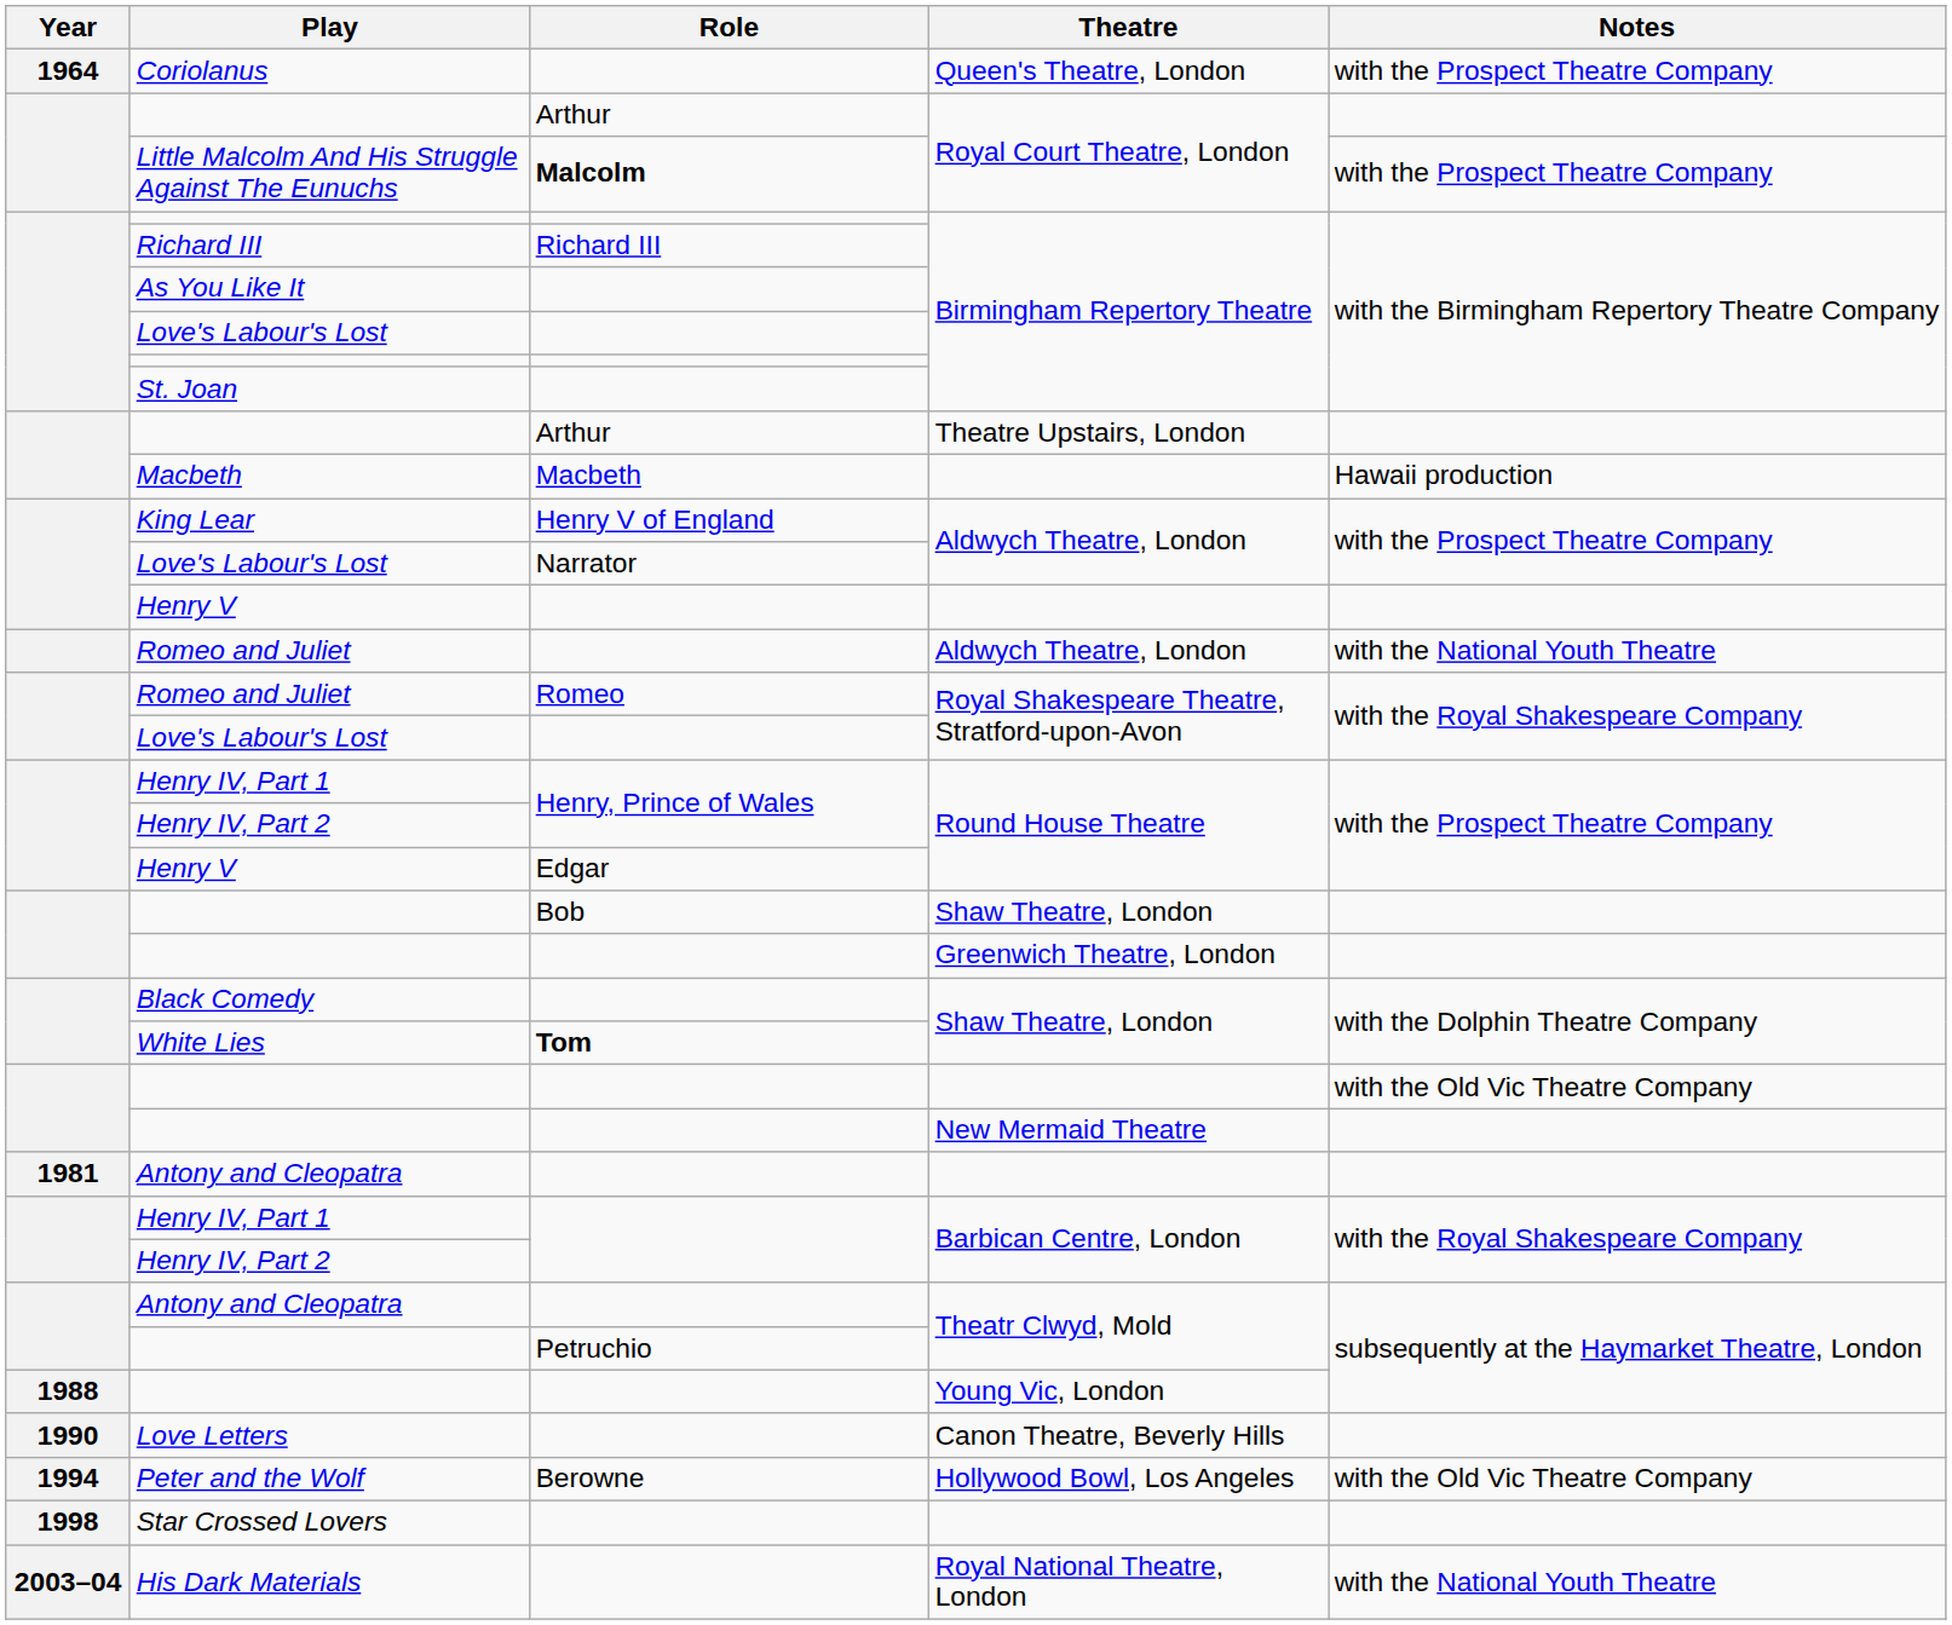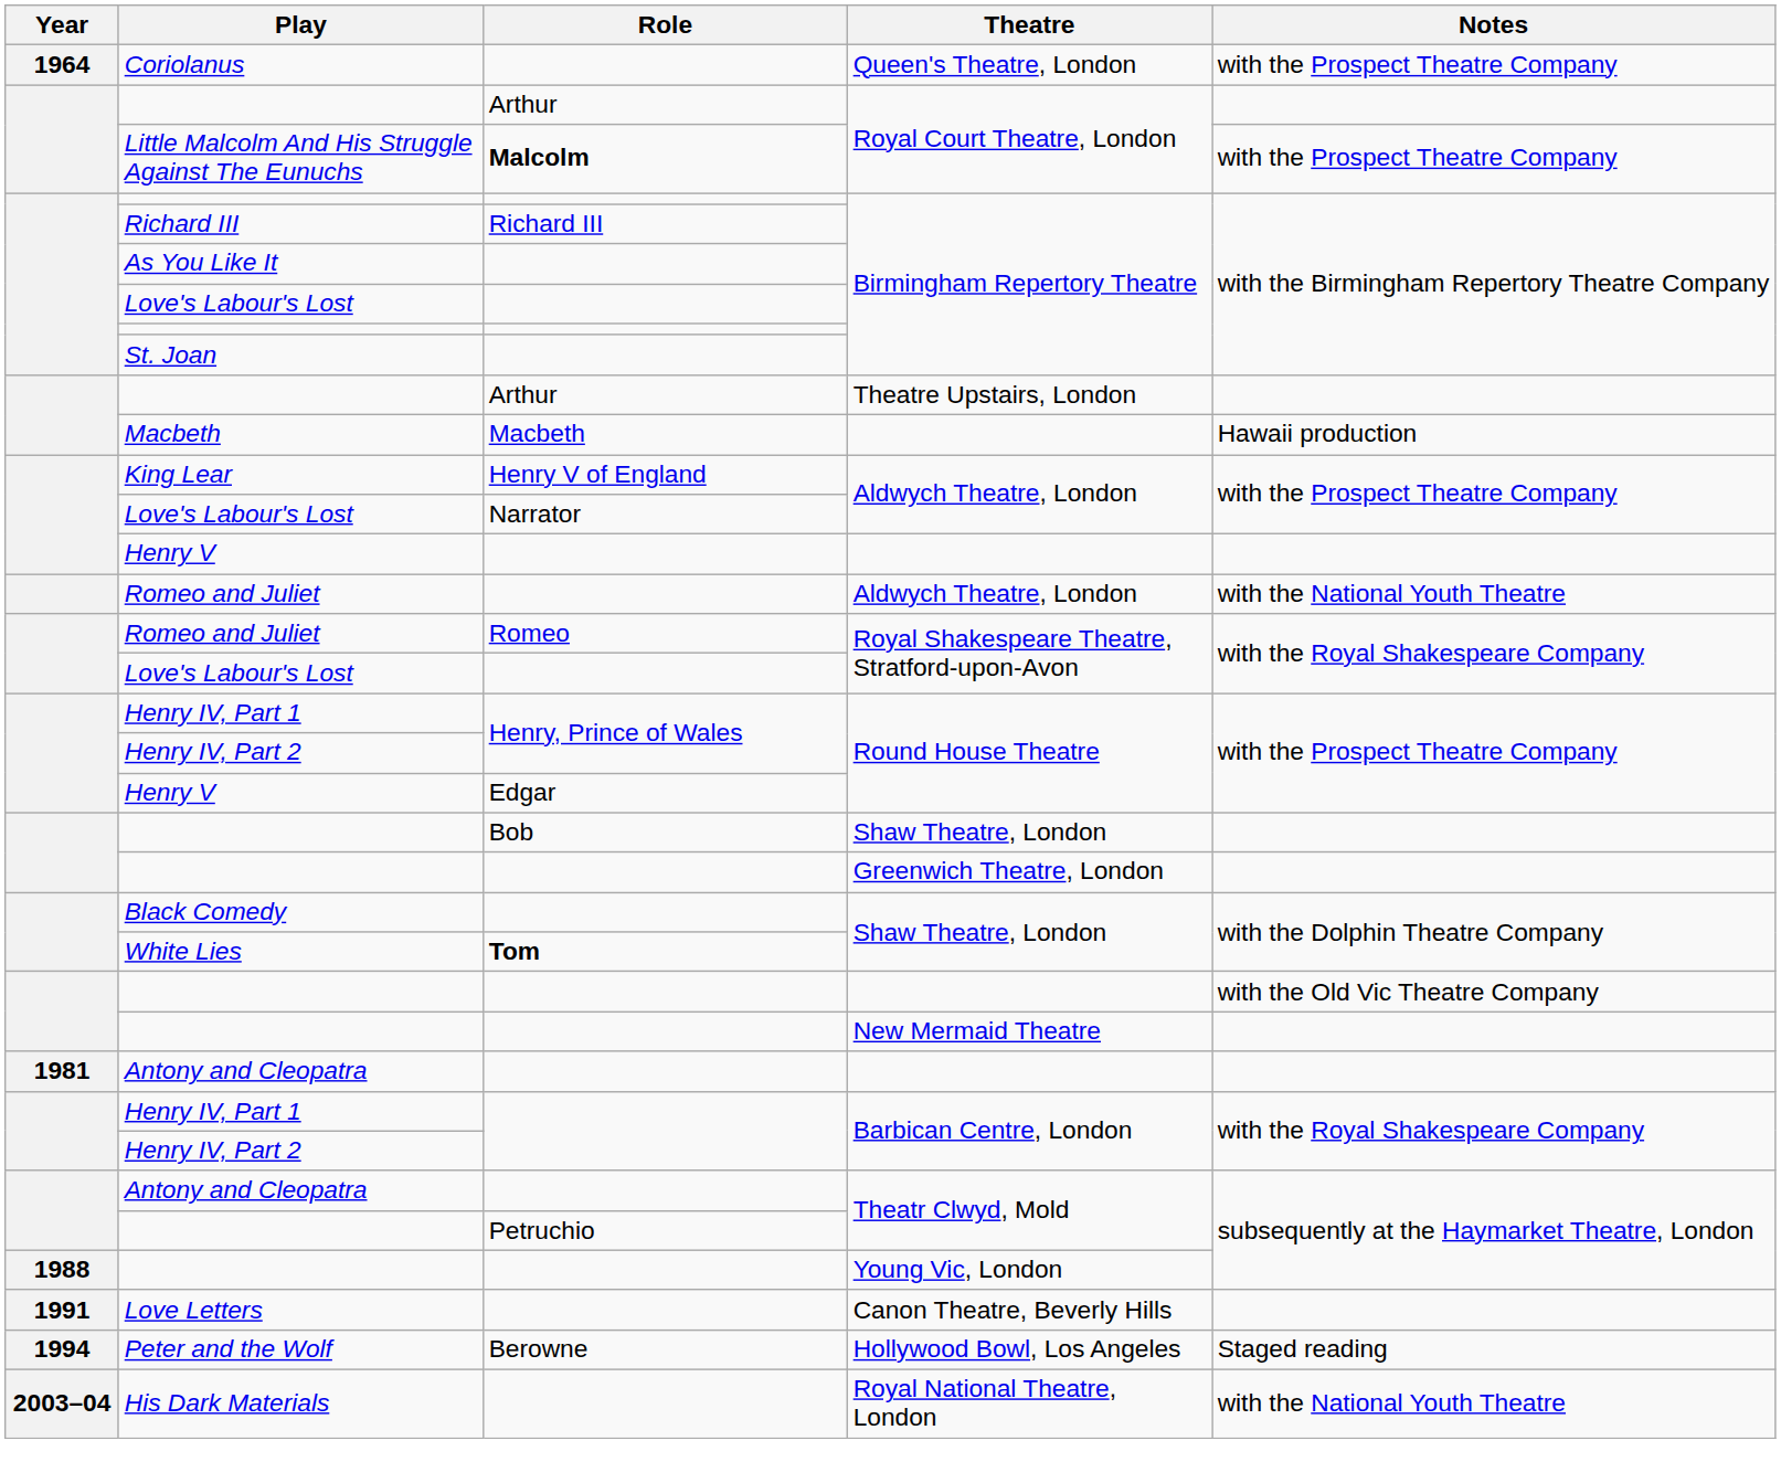Love Letters | Year: 1990 -> 1991
Peter and the Wolf | Notes: with the Old Vic Theatre Company -> Staged reading
- row: 1998 | Star Crossed Lovers
